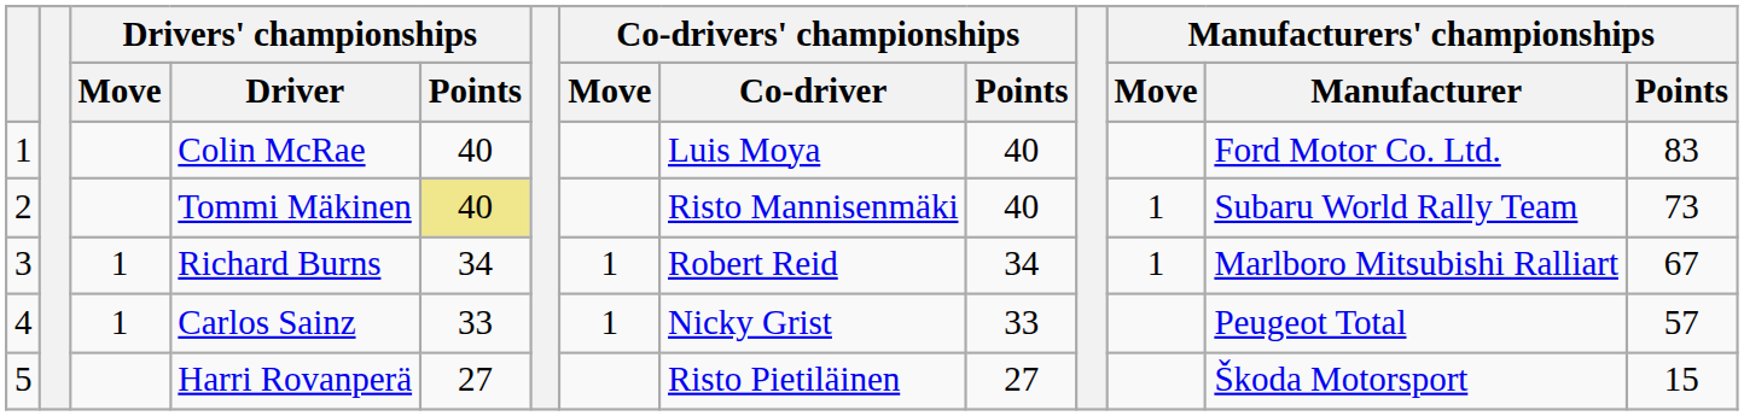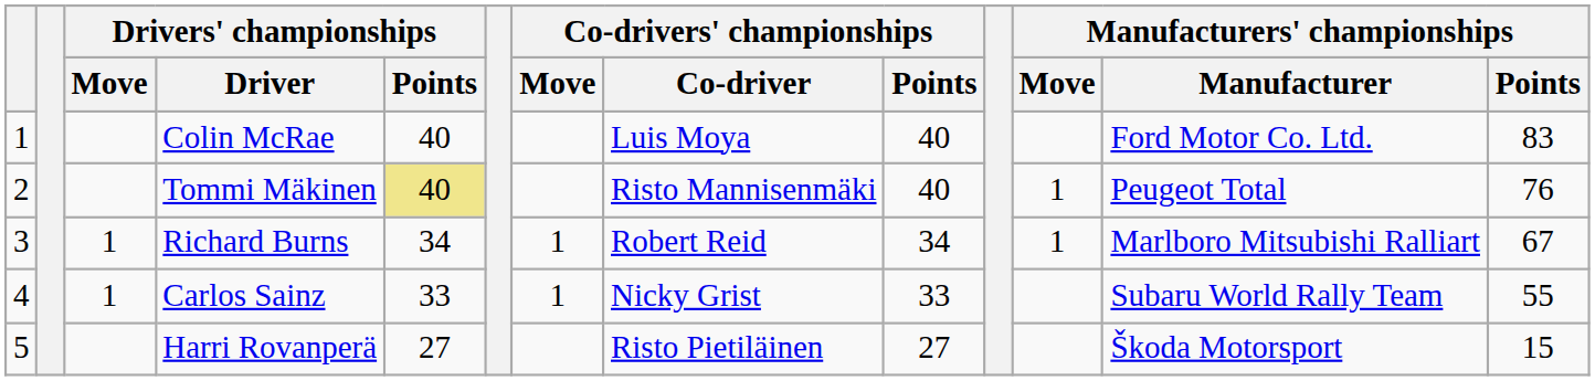Tommi Mäkinen | Manufacturers' championships / Manufacturer: Subaru World Rally Team -> Peugeot Total
Tommi Mäkinen | Manufacturers' championships / Points: 73 -> 76
Carlos Sainz | Manufacturers' championships / Manufacturer: Peugeot Total -> Subaru World Rally Team
Carlos Sainz | Manufacturers' championships / Points: 57 -> 55
